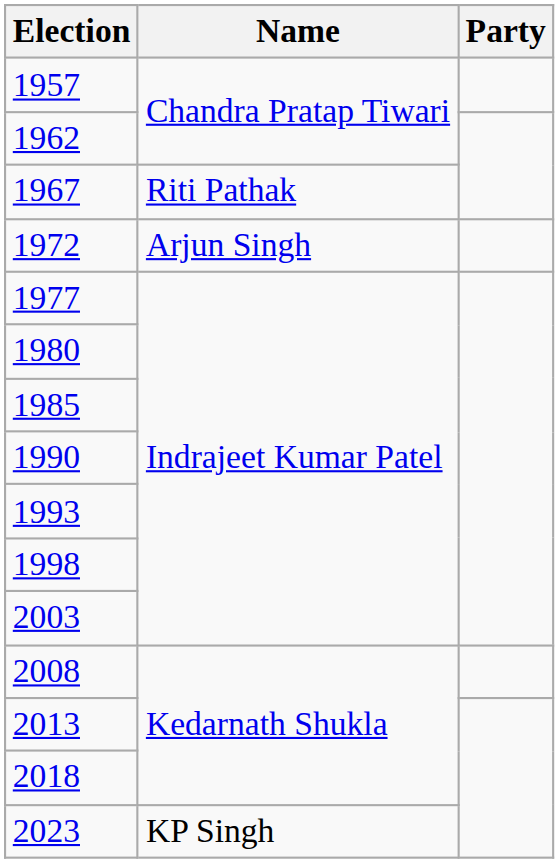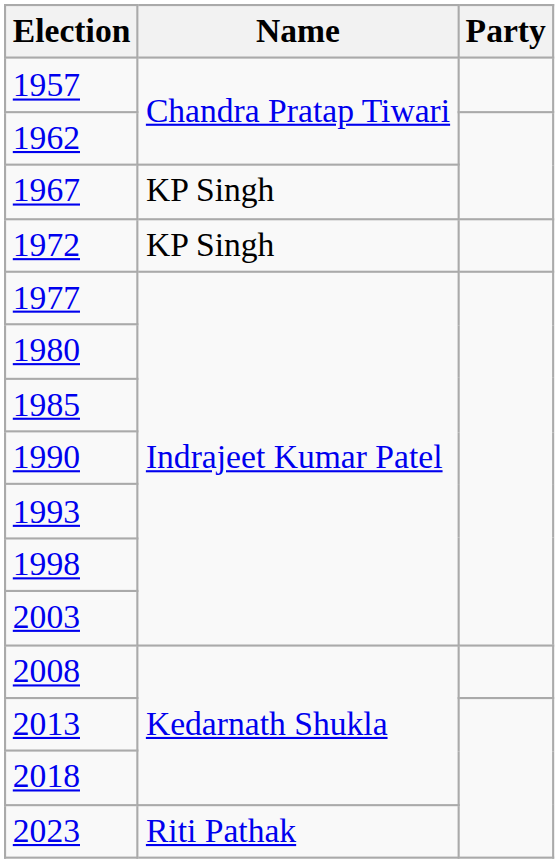1967 | Name: Riti Pathak -> KP Singh
1972 | Name: Arjun Singh -> KP Singh
2023 | Name: KP Singh -> Riti Pathak
